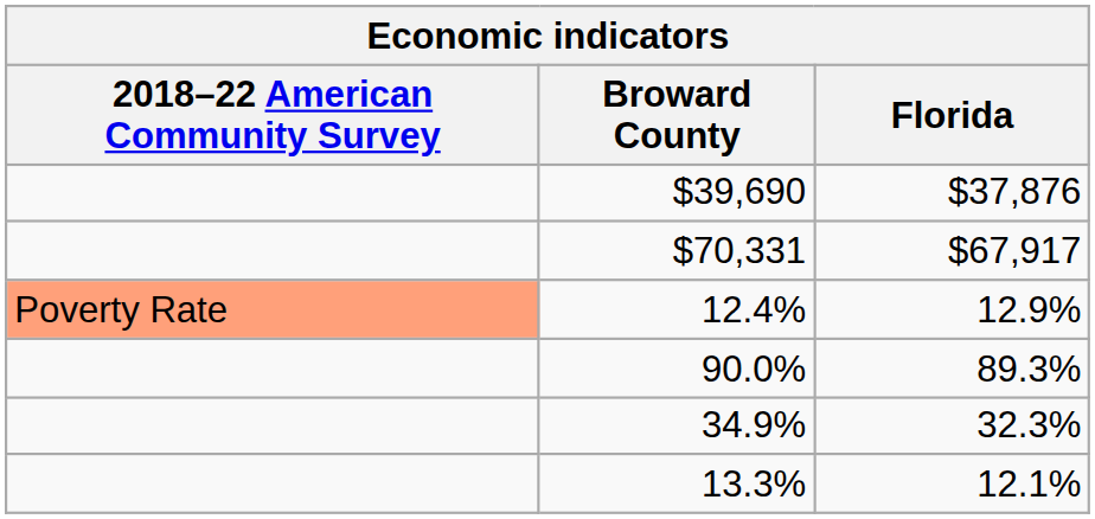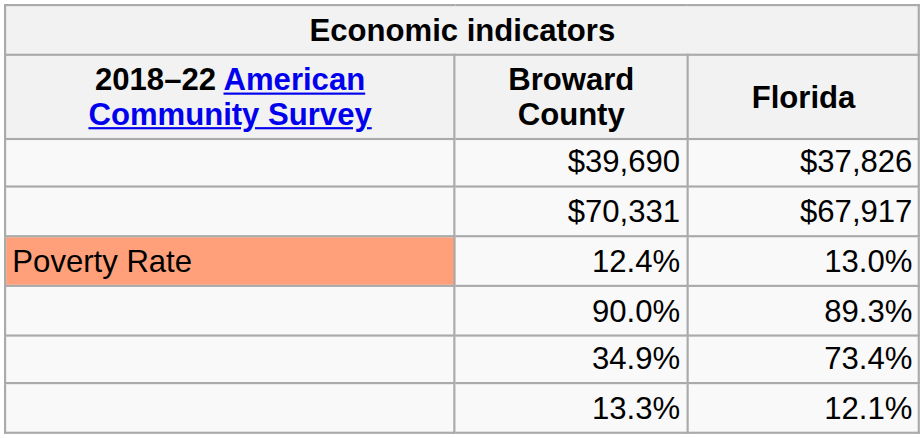$39,690 | Florida: $37,876 -> $37,826
12.4% | Florida: 12.9% -> 13.0%
34.9% | Florida: 32.3% -> 73.4%
